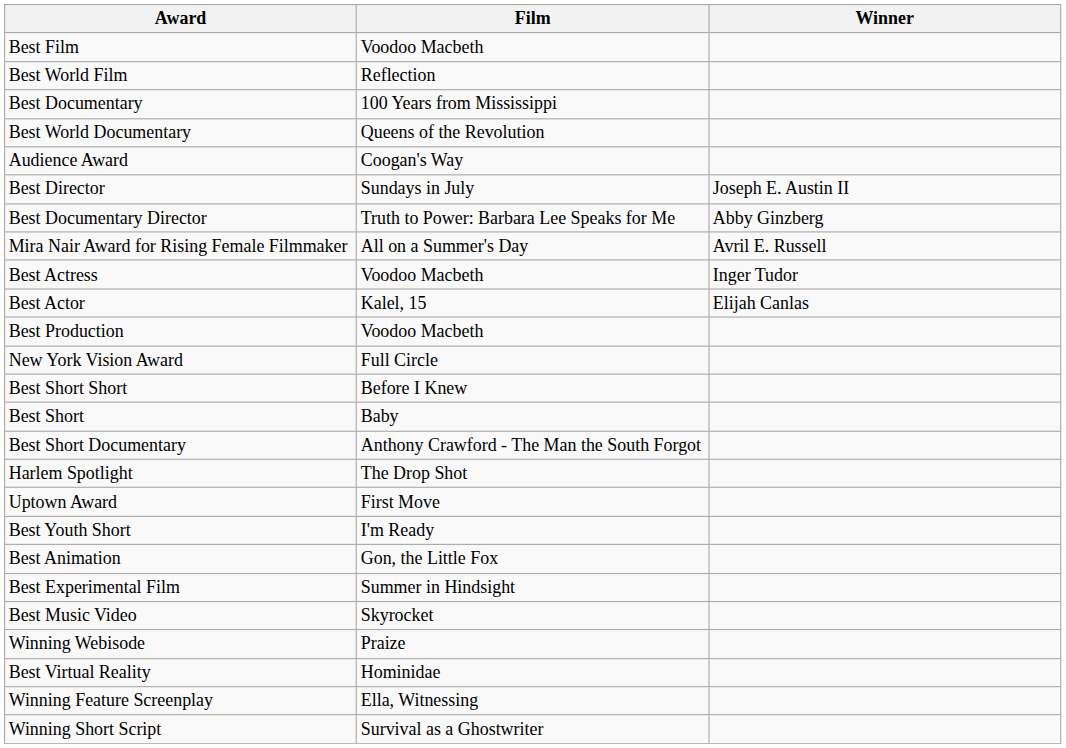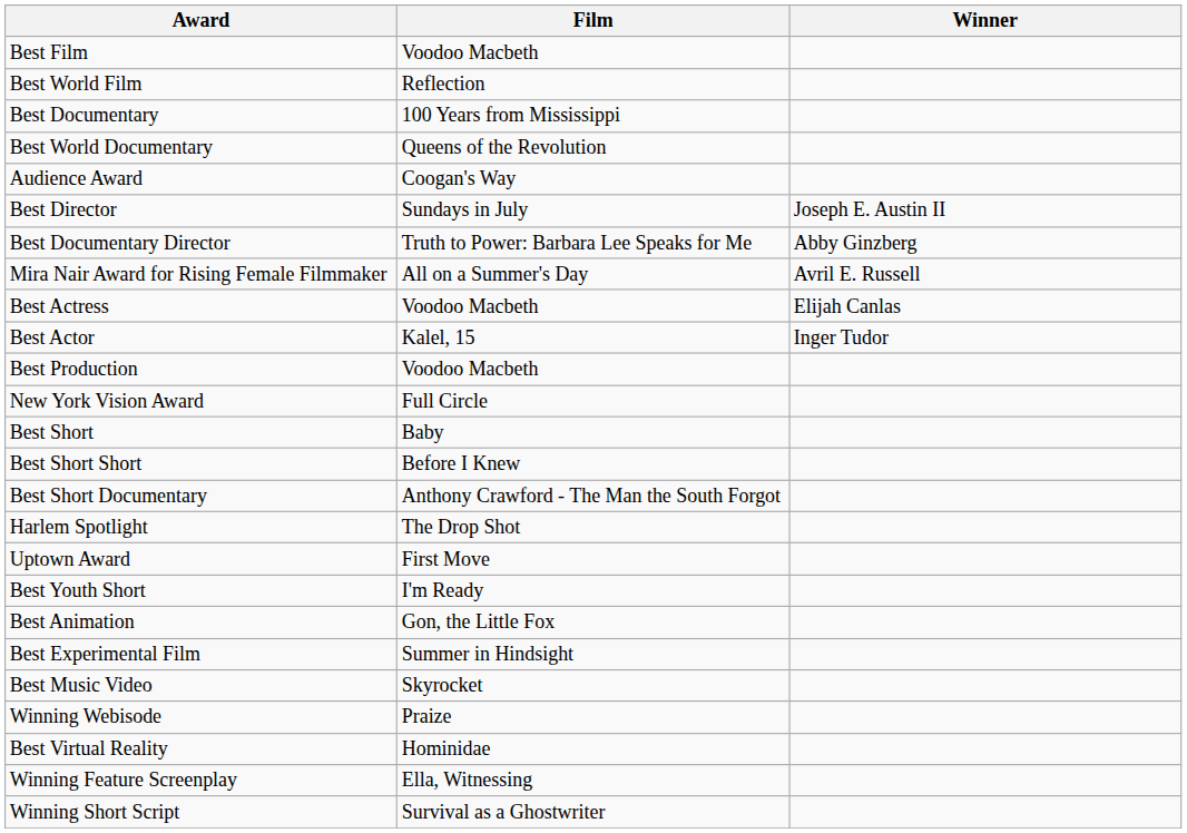Best Actress | Winner: Inger Tudor -> Elijah Canlas
Best Actor | Winner: Elijah Canlas -> Inger Tudor
rows swapped: Best Short <-> Best Short Short
